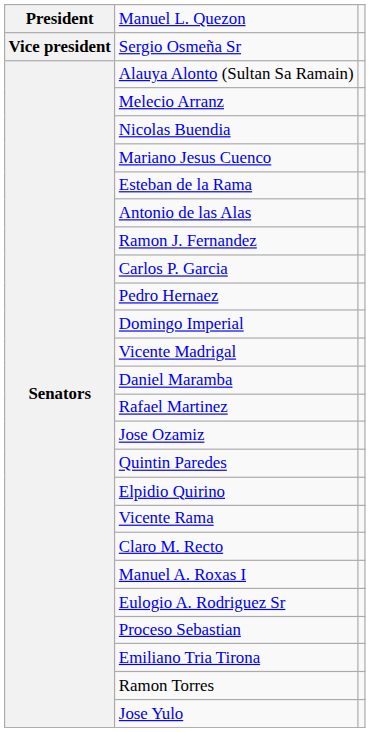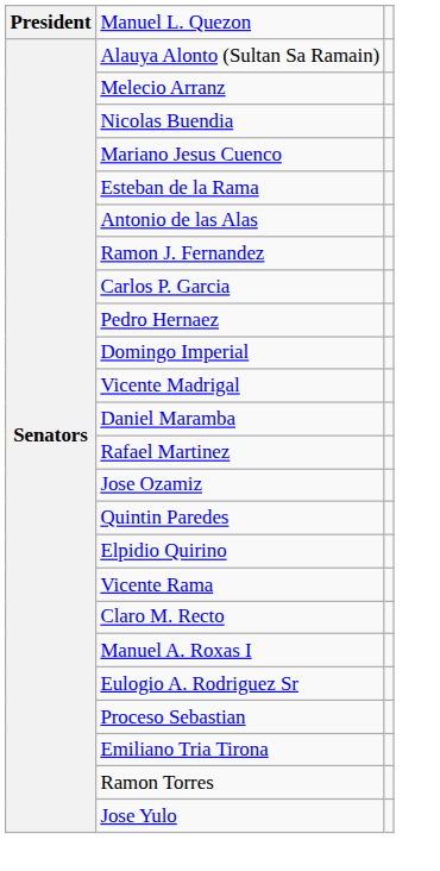- row: Vice president | Sergio Osmeña Sr
